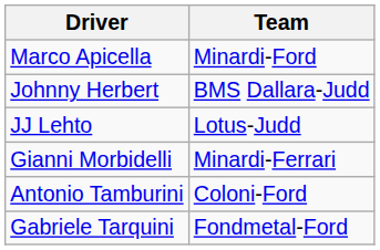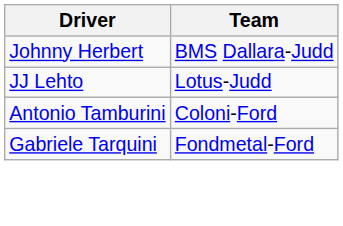- row: Marco Apicella | Minardi-Ford
- row: Gianni Morbidelli | Minardi-Ferrari
